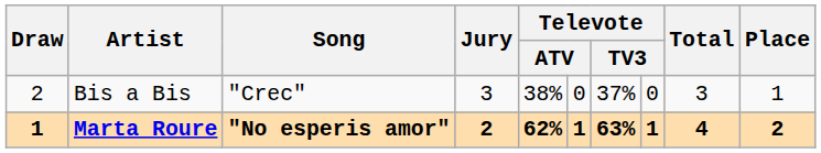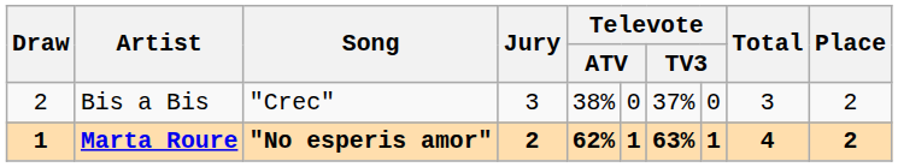Bis a Bis | Place: 1 -> 2
